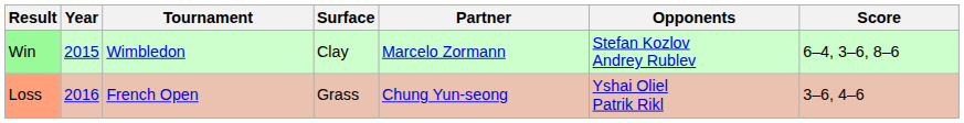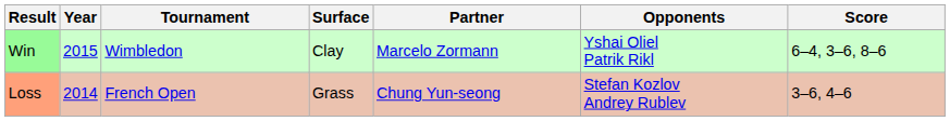Win | Opponents: Stefan Kozlov Andrey Rublev -> Yshai Oliel Patrik Rikl
Loss | Year: 2016 -> 2014
Loss | Opponents: Yshai Oliel Patrik Rikl -> Stefan Kozlov Andrey Rublev
